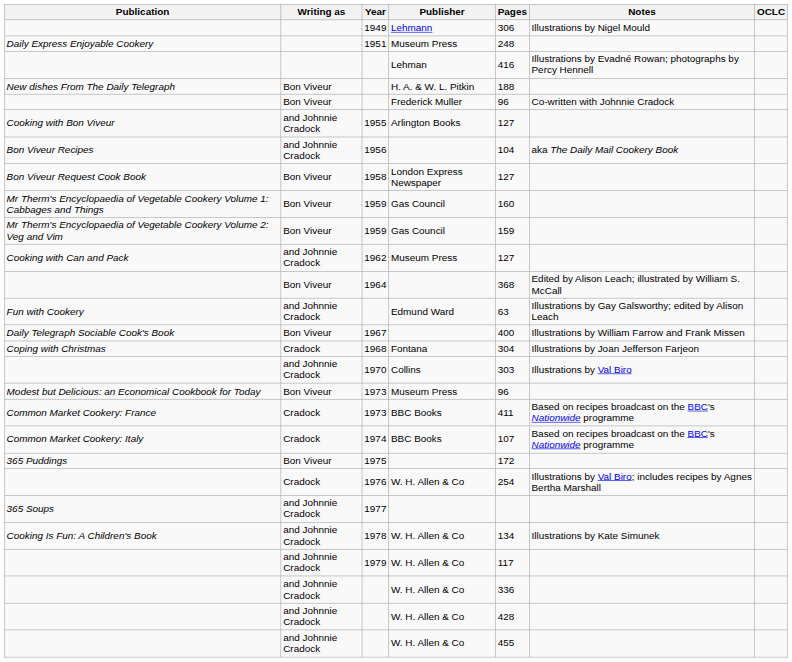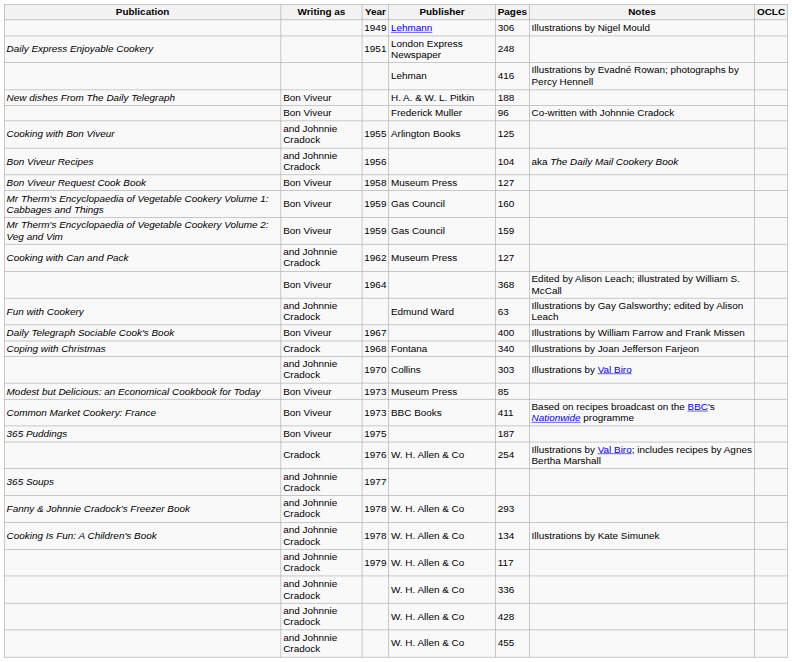Daily Express Enjoyable Cookery | Publisher: Museum Press -> London Express Newspaper
Cooking with Bon Viveur | Pages: 127 -> 125
Bon Viveur Request Cook Book | Publisher: London Express Newspaper -> Museum Press
Coping with Christmas | Pages: 304 -> 340
Modest but Delicious: an Economical Cookbook for Today | Pages: 96 -> 85
Common Market Cookery: France | Writing as: Cradock -> Bon Viveur
- row: Common Market Cookery: Italy | Cradock | 1974 | BBC Books | 107 | Based on recipes broadcast on the BBC's Nationwide programme
365 Puddings | Pages: 172 -> 187
+ row: Fanny & Johnnie Cradock's Freezer Book | and Johnnie Cradock | 1978 | W. H. Allen & Co | 293
